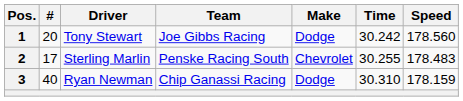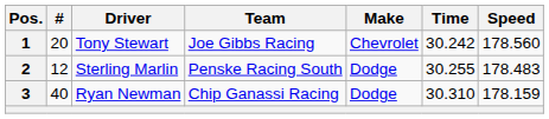1 | Make: Dodge -> Chevrolet
2 | #: 17 -> 12
2 | Make: Chevrolet -> Dodge
